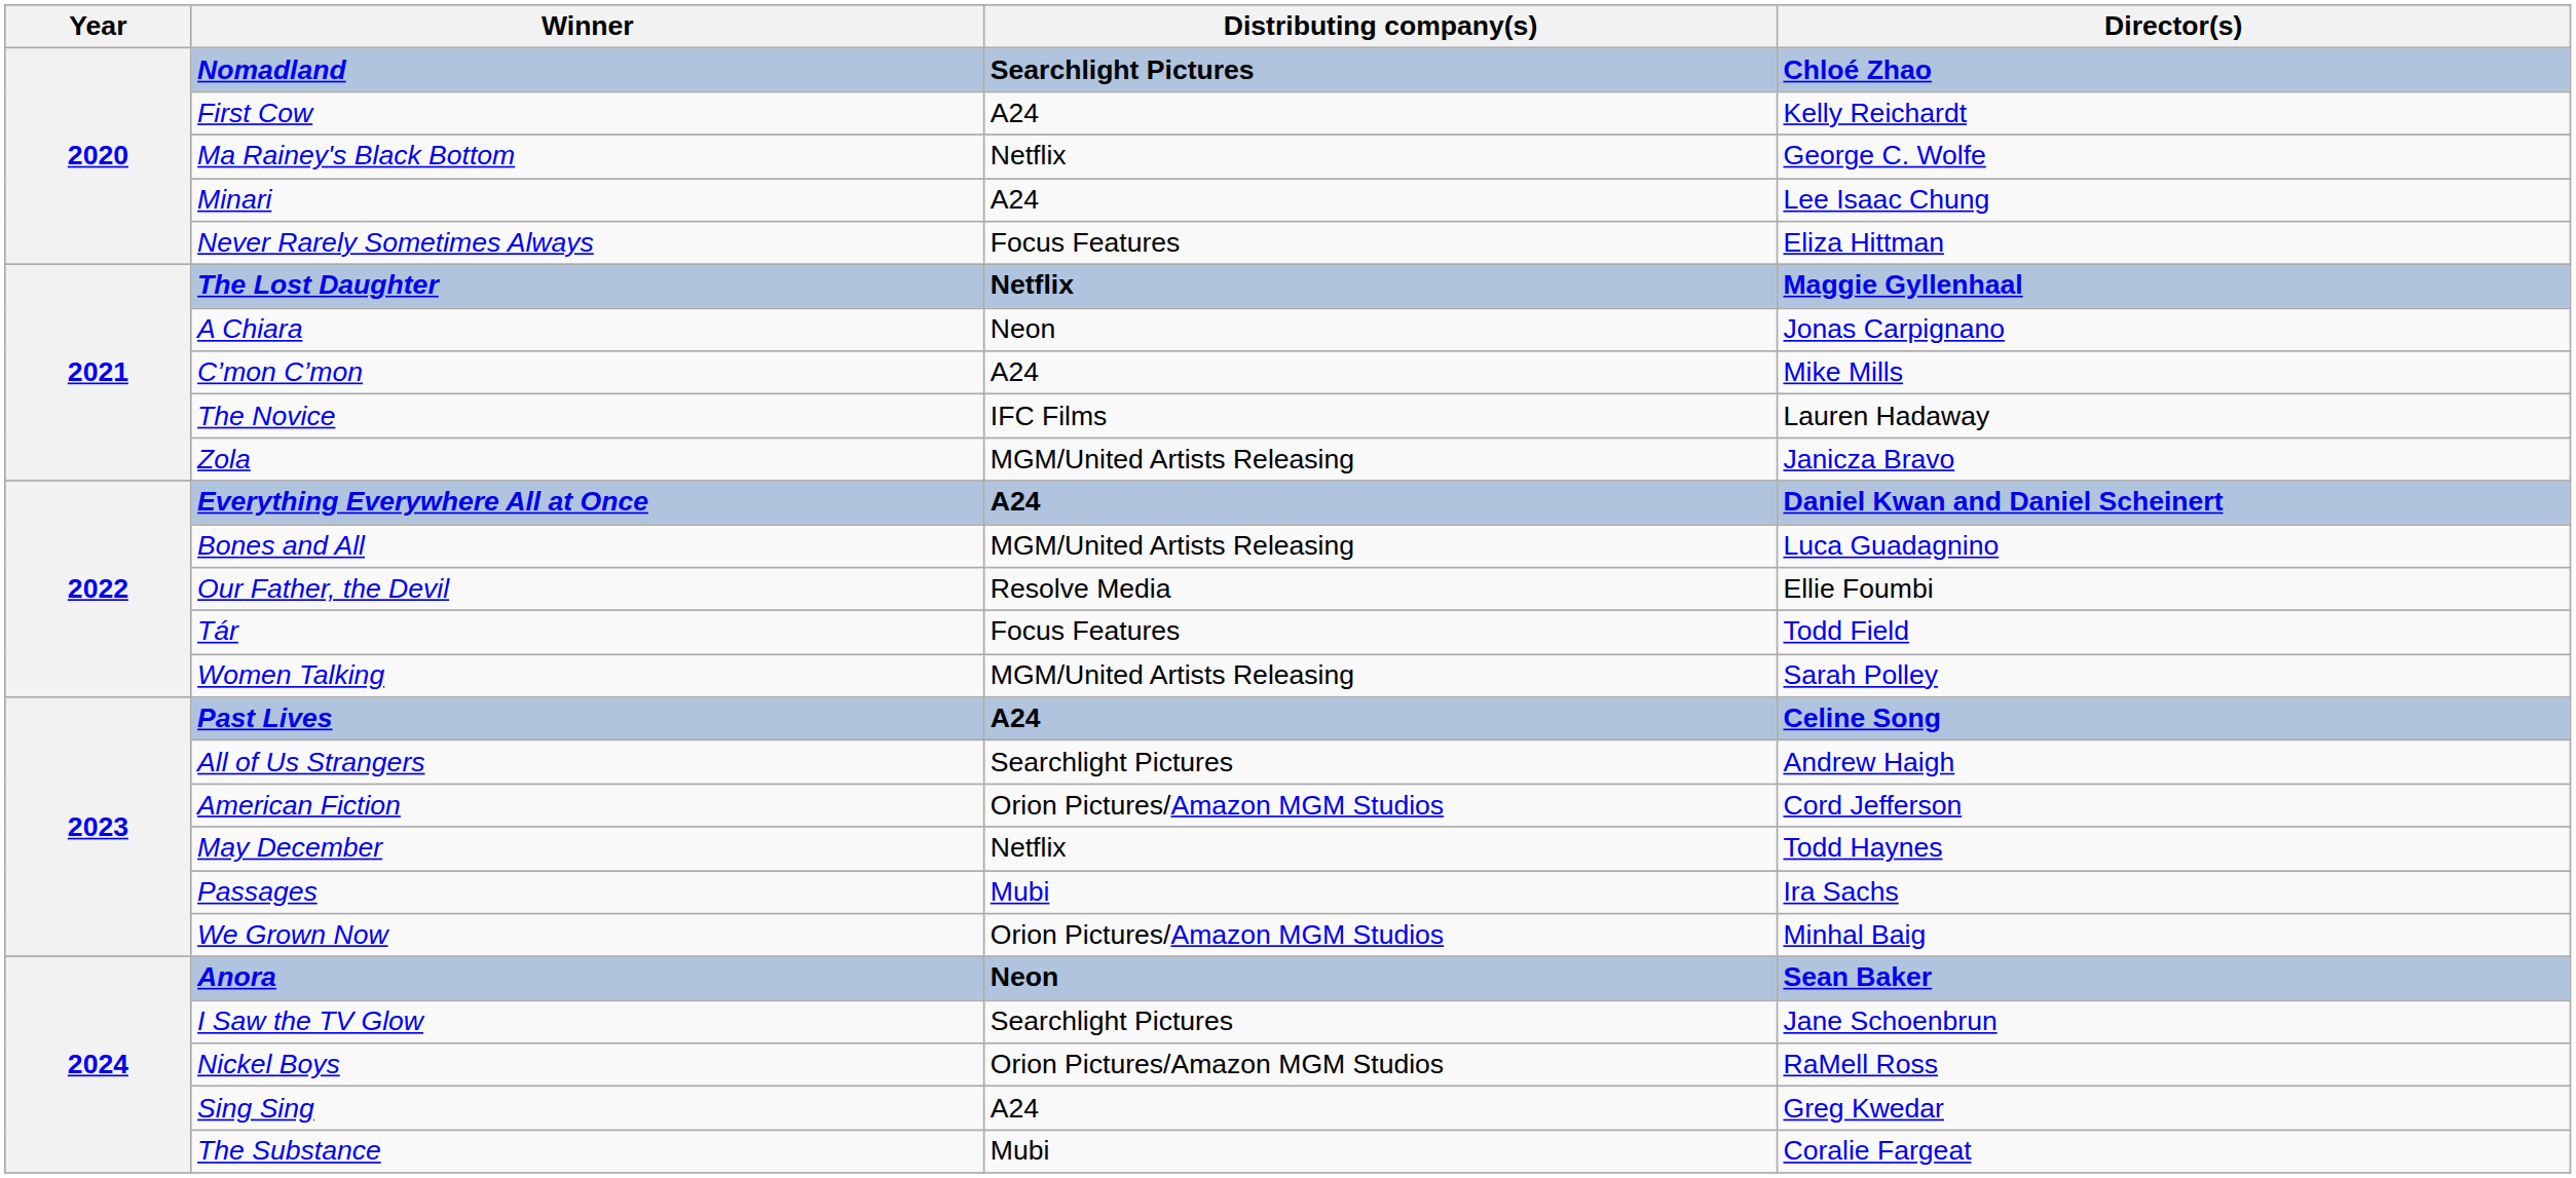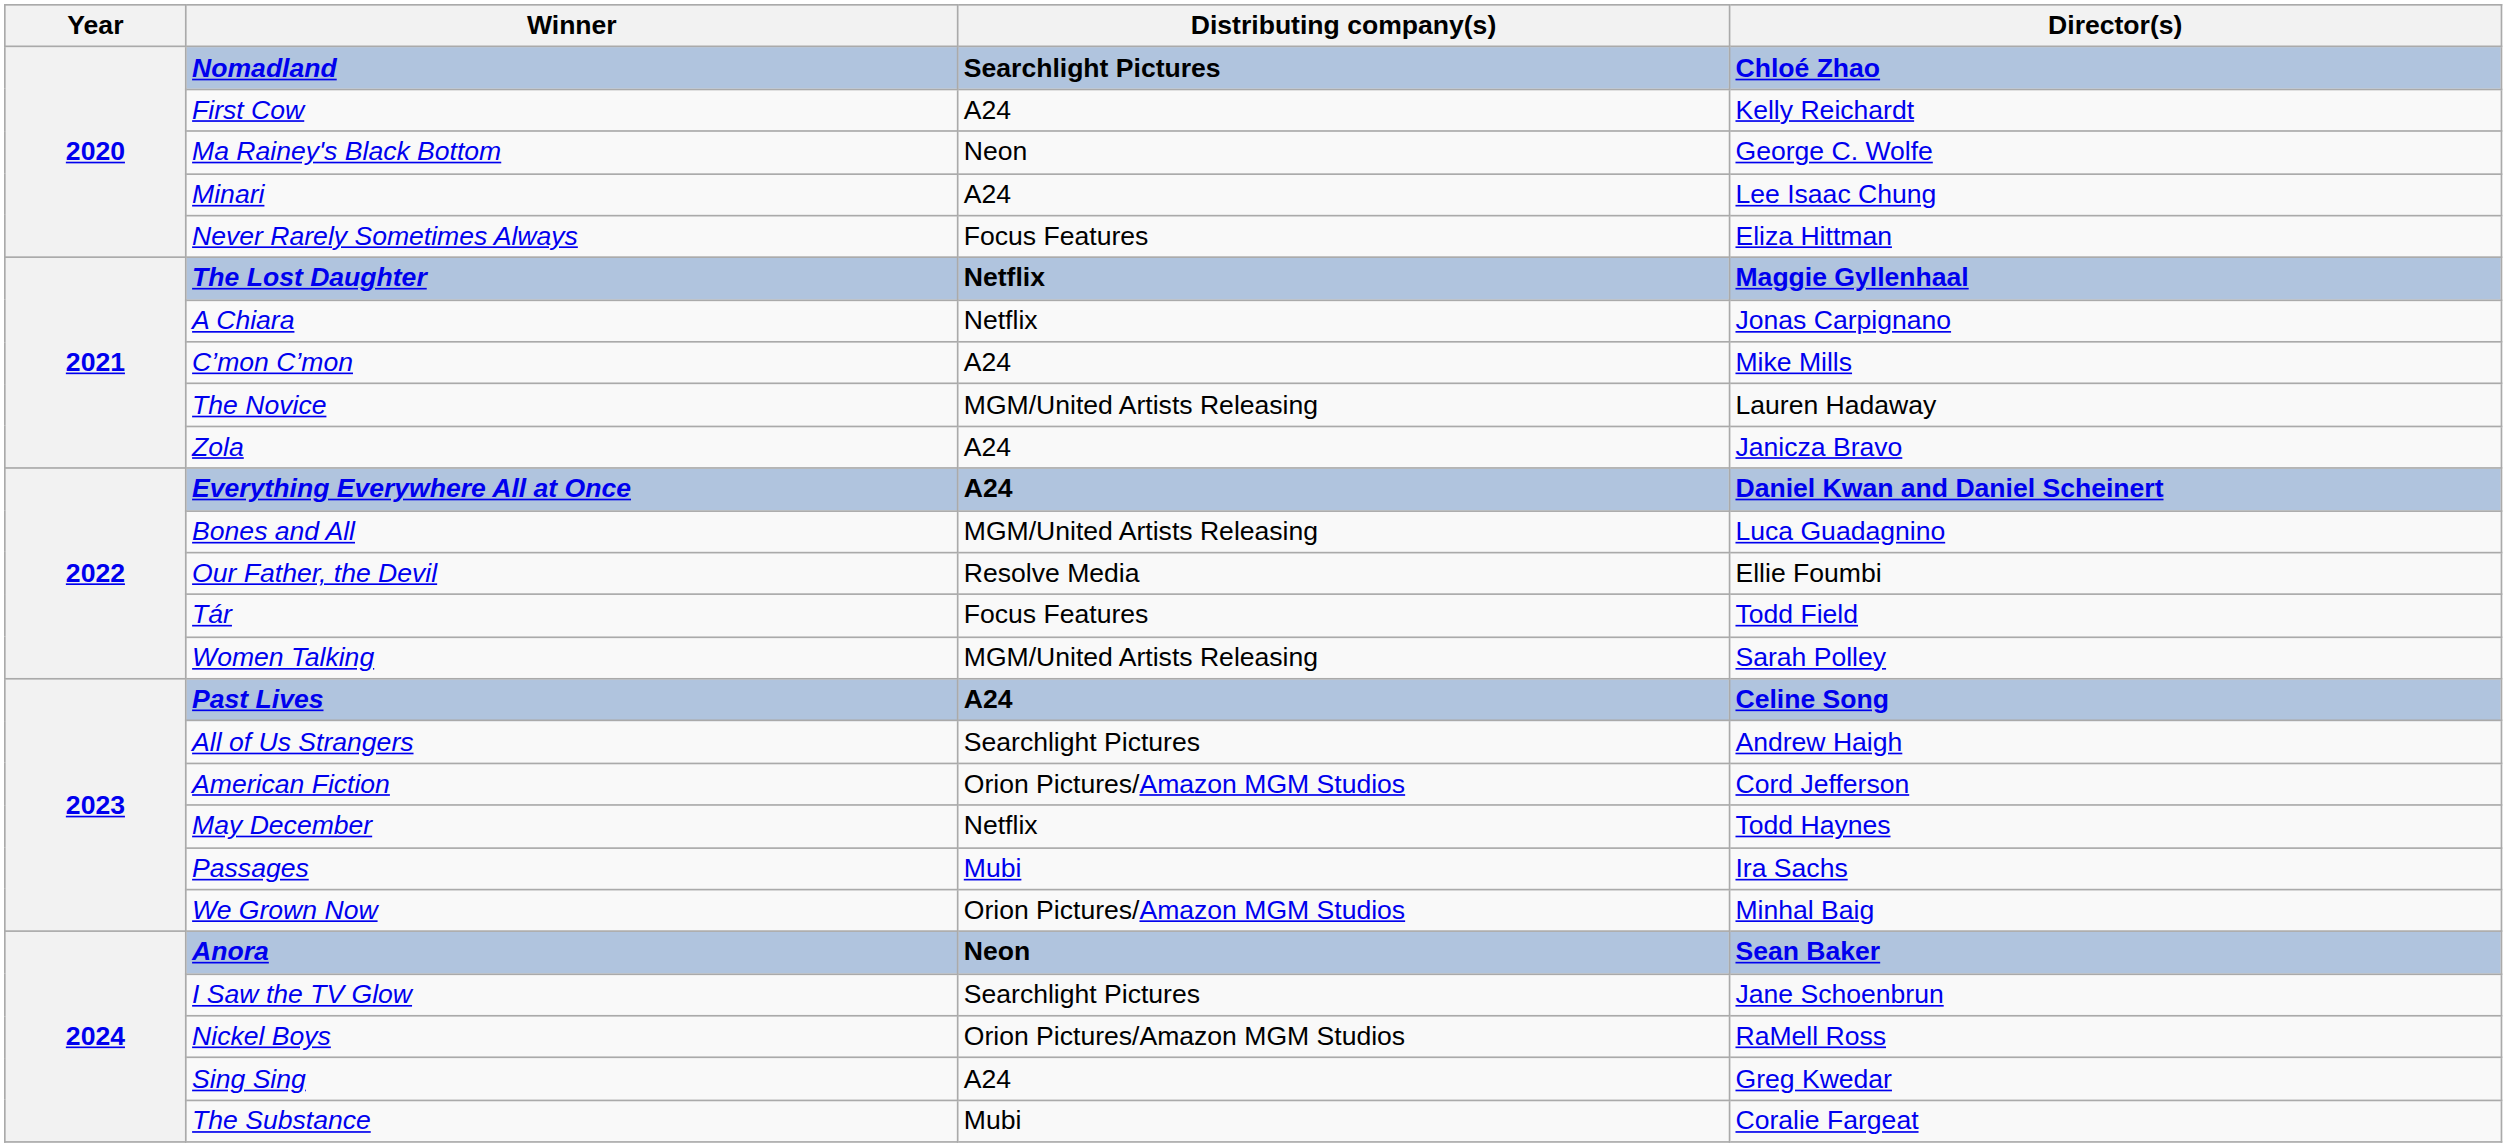Ma Rainey's Black Bottom | Distributing company(s): Netflix -> Neon
A Chiara | Distributing company(s): Neon -> Netflix
The Novice | Distributing company(s): IFC Films -> MGM/United Artists Releasing
Zola | Distributing company(s): MGM/United Artists Releasing -> A24
